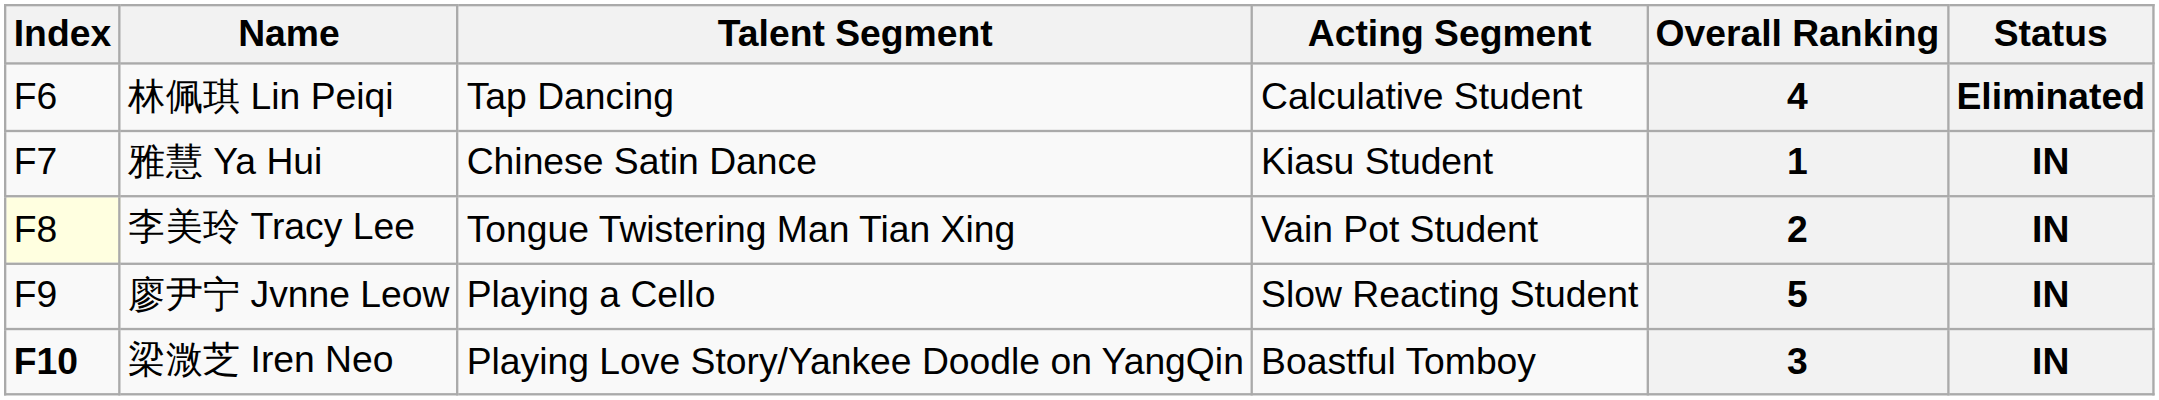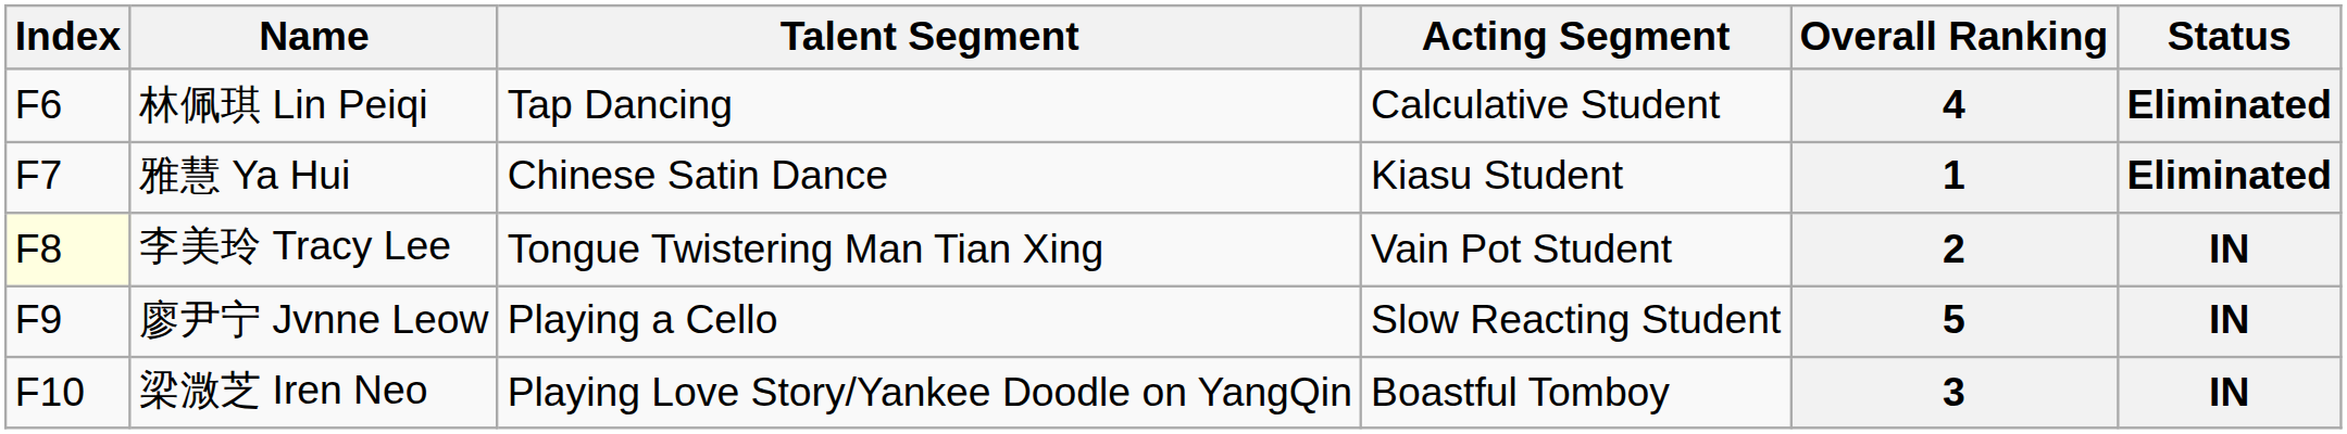雅慧 Ya Hui | Status: IN -> Eliminated
梁溦芝 Iren Neo | Index: bold -> normal
